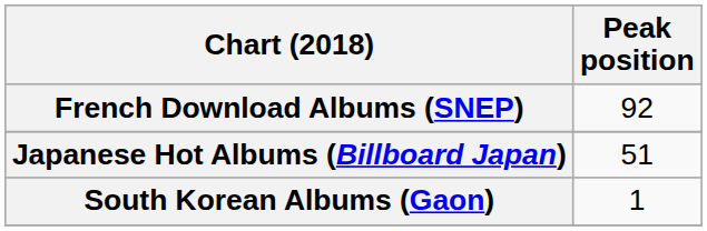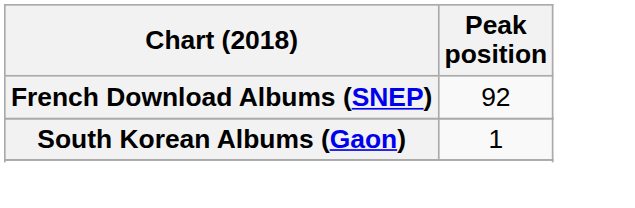- row: Japanese Hot Albums (Billboard Japan) | 51
